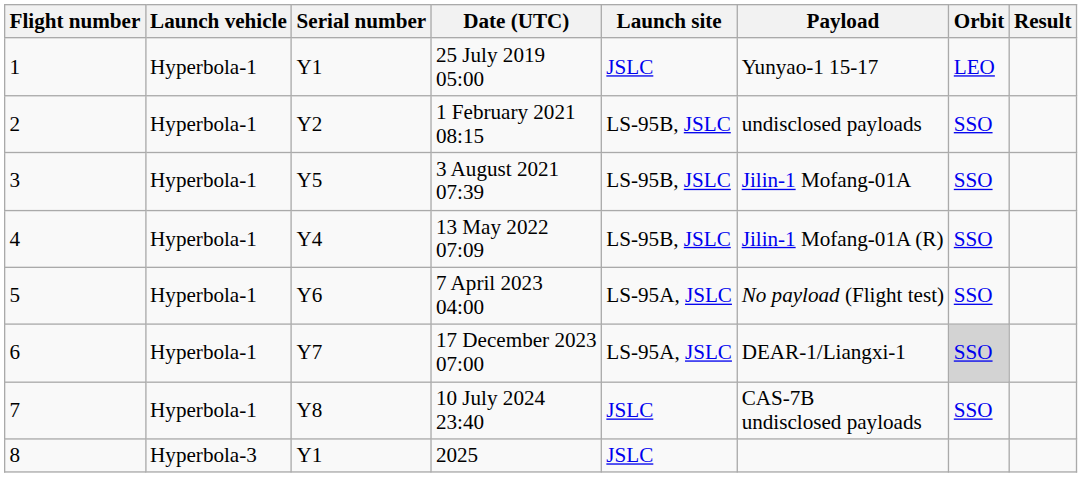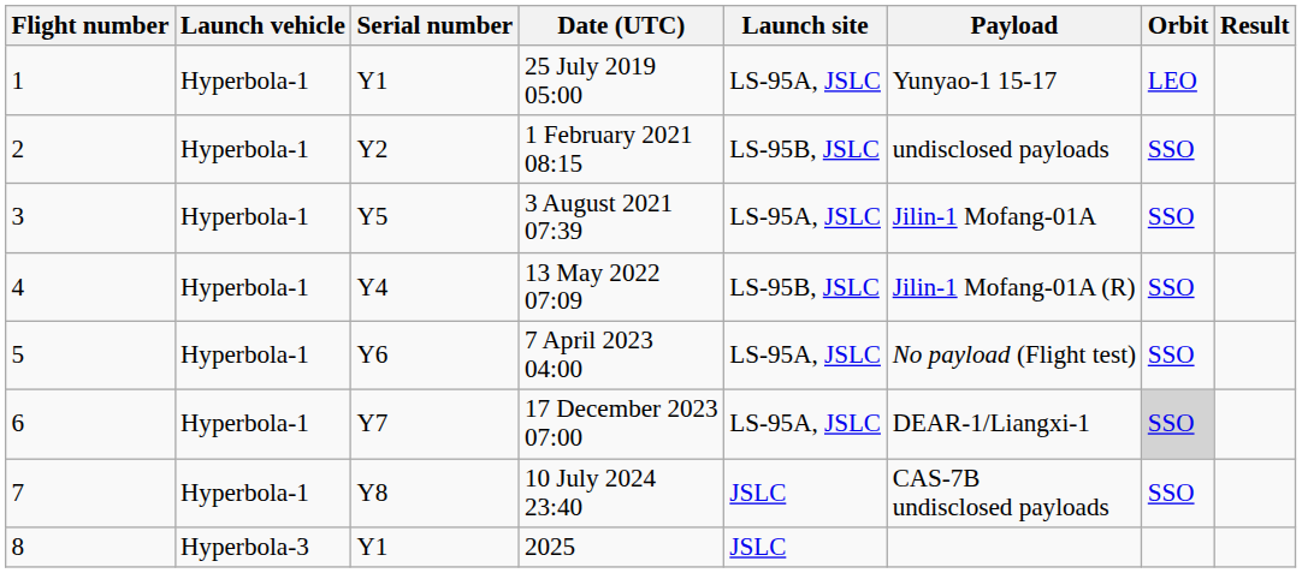25 July 2019 05:00 | Launch site: JSLC -> LS-95A, JSLC
3 August 2021 07:39 | Launch site: LS-95B, JSLC -> LS-95A, JSLC
